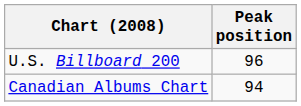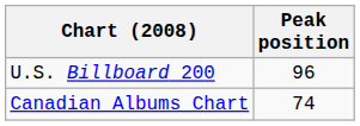Canadian Albums Chart | Peak position: 94 -> 74
